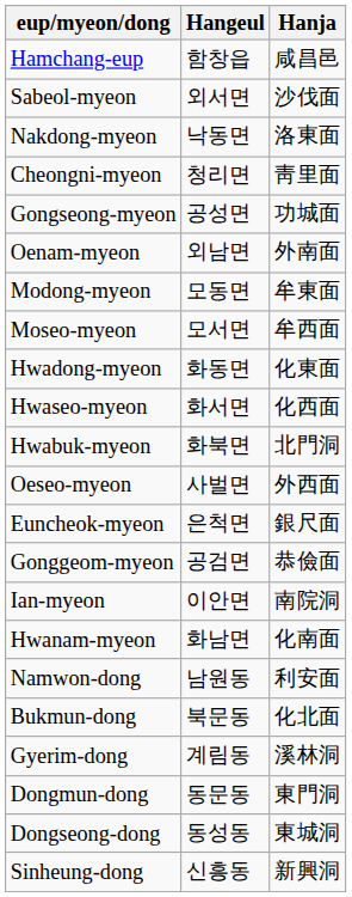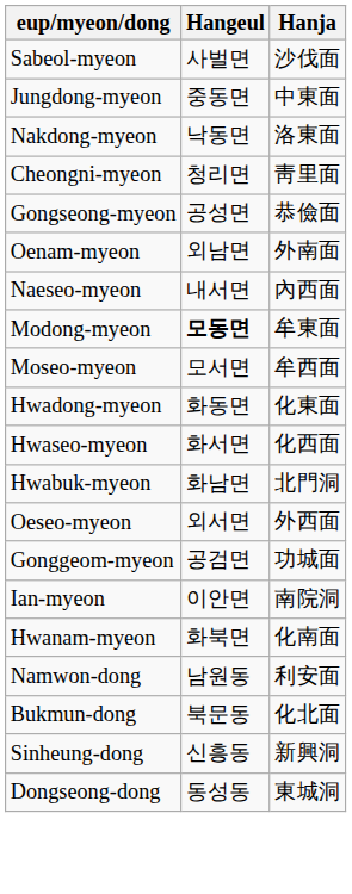- row: Hamchang-eup | 함창읍 | 咸昌邑
Sabeol-myeon | Hangeul: 외서면 -> 사벌면
+ row: Jungdong-myeon | 중동면 | 中東面
Gongseong-myeon | Hanja: 功城面 -> 恭儉面
+ row: Naeseo-myeon | 내서면 | 內西面
Modong-myeon | Hangeul: normal -> bold
Hwabuk-myeon | Hangeul: 화북면 -> 화남면
Oeseo-myeon | Hangeul: 사벌면 -> 외서면
- row: Euncheok-myeon | 은척면 | 銀尺面
Gonggeom-myeon | Hanja: 恭儉面 -> 功城面
Hwanam-myeon | Hangeul: 화남면 -> 화북면
- row: Gyerim-dong | 계림동 | 溪林洞
- row: Dongmun-dong | 동문동 | 東門洞
rows swapped: Dongseong-dong <-> Sinheung-dong
